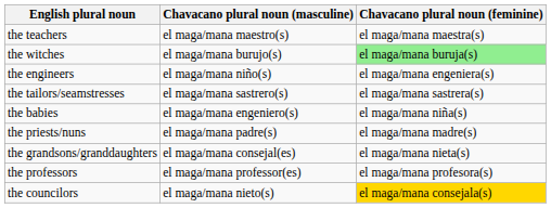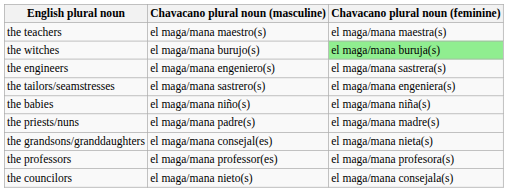the engineers | Chavacano plural noun (masculine): el maga/mana niño(s) -> el maga/mana engeniero(s)
the engineers | Chavacano plural noun (feminine): el maga/mana engeniera(s) -> el maga/mana sastrera(s)
the tailors/seamstresses | Chavacano plural noun (feminine): el maga/mana sastrera(s) -> el maga/mana engeniera(s)
the babies | Chavacano plural noun (masculine): el maga/mana engeniero(s) -> el maga/mana niño(s)
the councilors | Chavacano plural noun (feminine): gold background -> no background
